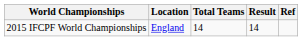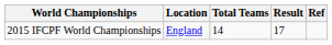2015 IFCPF World Championships | Result: 14 -> 17
